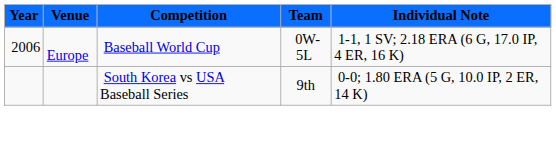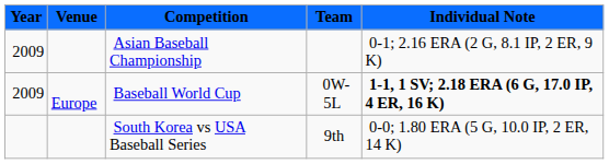+ row: 2009 | Asian Baseball Championship | 0-1; 2.16 ERA (2 G, 8.1 IP, 2 ER, 9 K)
Baseball World Cup | Year: 2006 -> 2009
Baseball World Cup | Individual Note: normal -> bold
